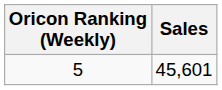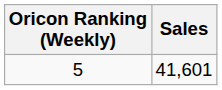5 | Sales: 45,601 -> 41,601
